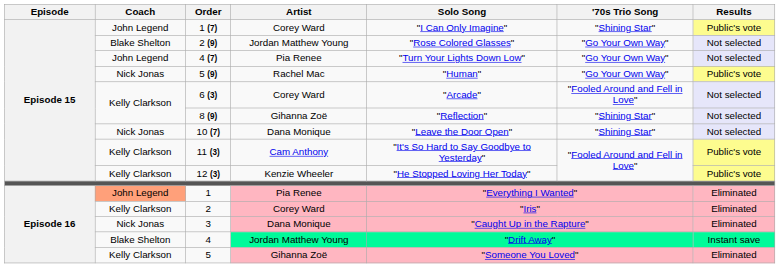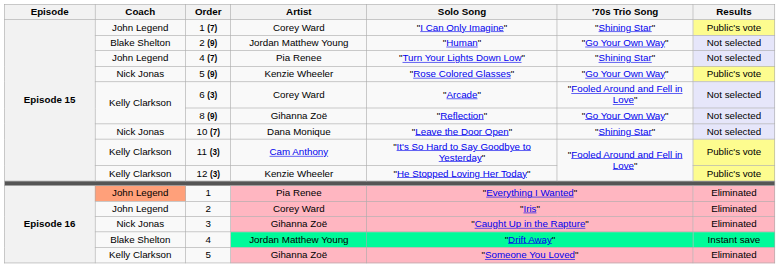2 (9) | Solo Song: "Rose Colored Glasses" -> "Human"
4 (7) | '70s Trio Song: "Go Your Own Way" -> "Shining Star"
5 (9) | Artist: Rachel Mac -> Kenzie Wheeler
5 (9) | Solo Song: "Human" -> "Rose Colored Glasses"
8 (9) | '70s Trio Song: "Shining Star" -> "Go Your Own Way"
2 | Coach: Kelly Clarkson -> John Legend
3 | Artist: Dana Monique -> Gihanna Zoë
